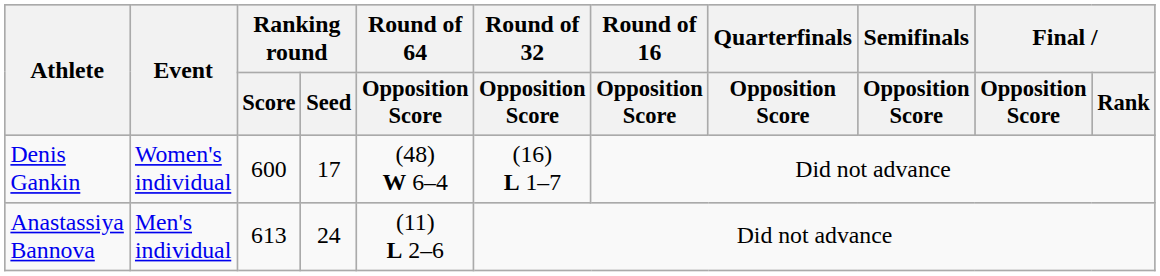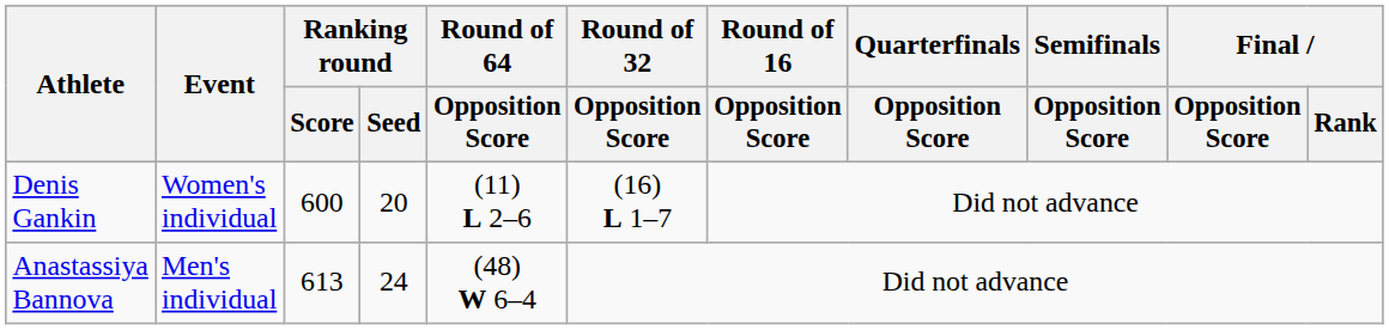Denis Gankin | Ranking round / Seed: 17 -> 20
Denis Gankin | Round of 64 / Opposition Score: (48) W 6–4 -> (11) L 2–6
Anastassiya Bannova | Round of 64 / Opposition Score: (11) L 2–6 -> (48) W 6–4
